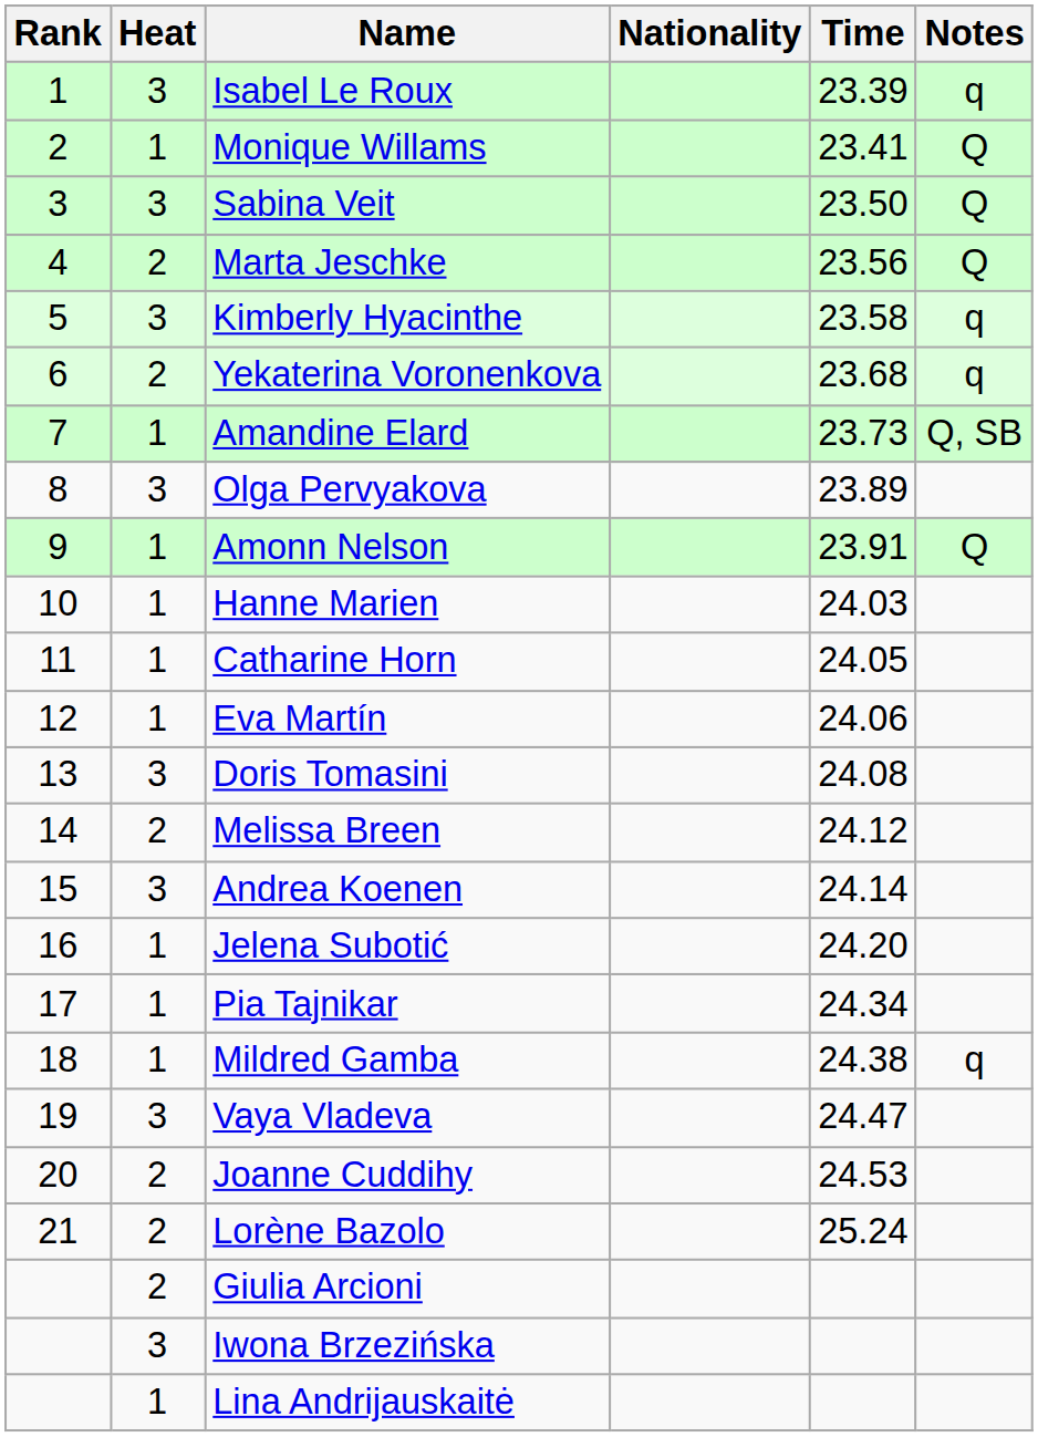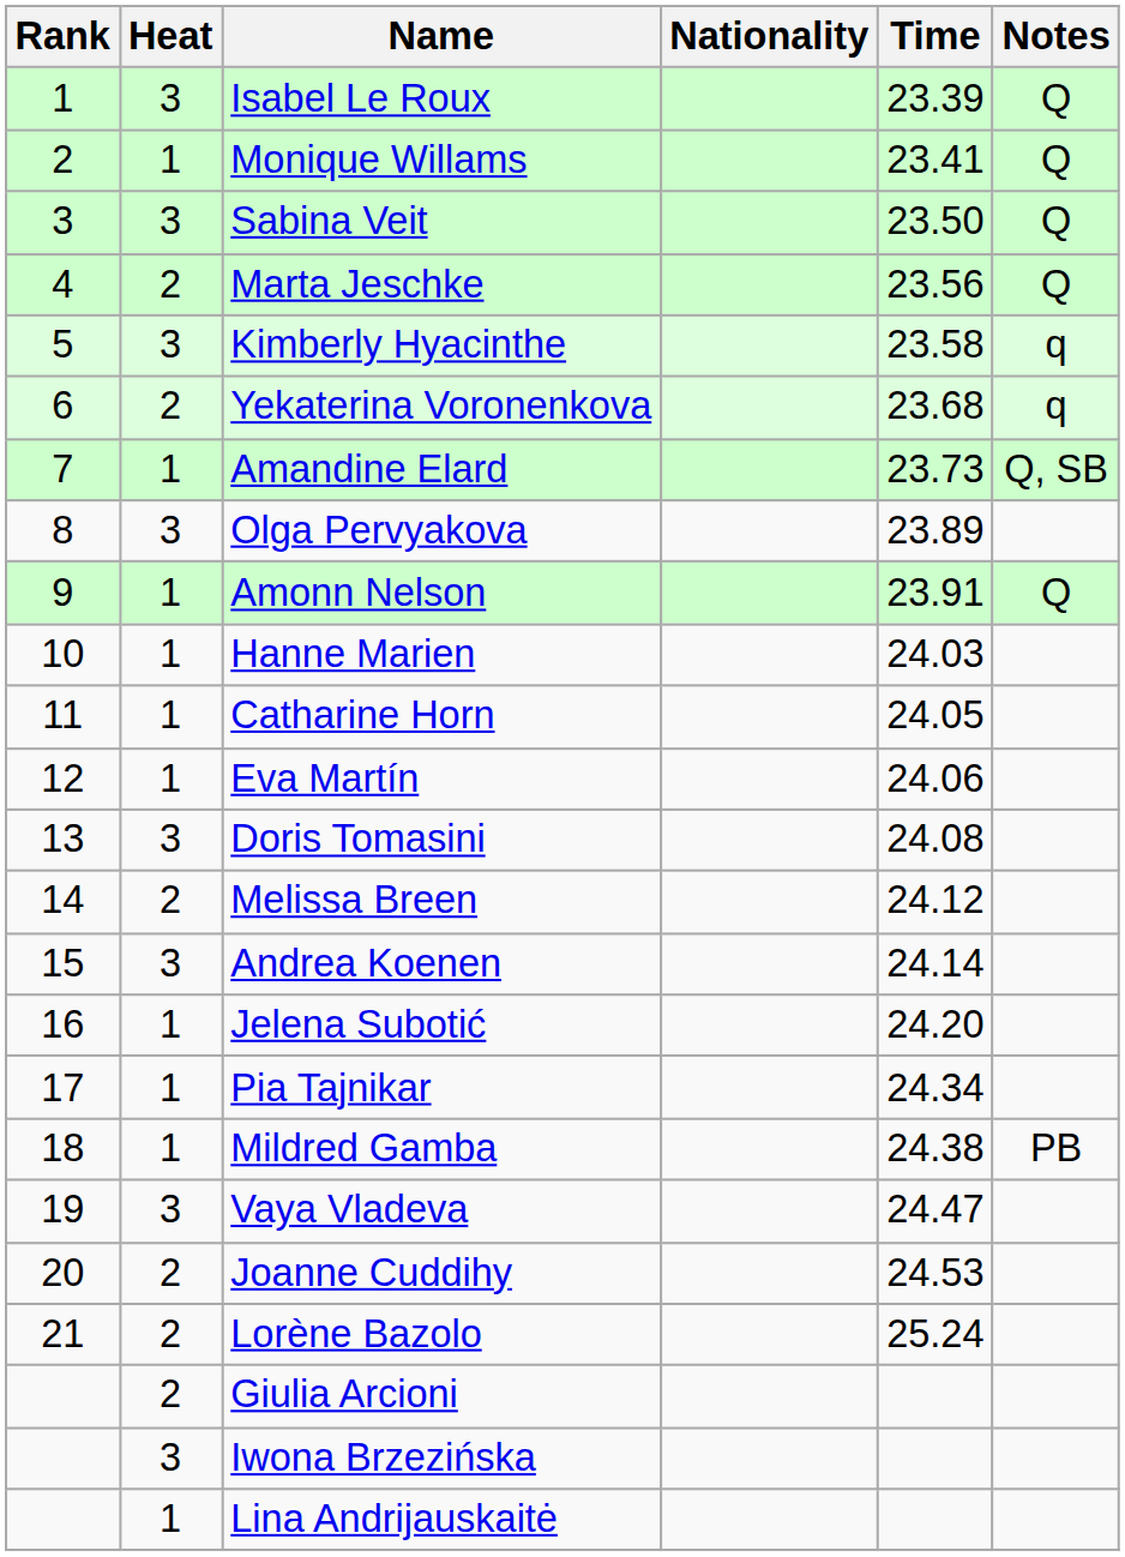Isabel Le Roux | Notes: q -> Q
Mildred Gamba | Notes: q -> PB
